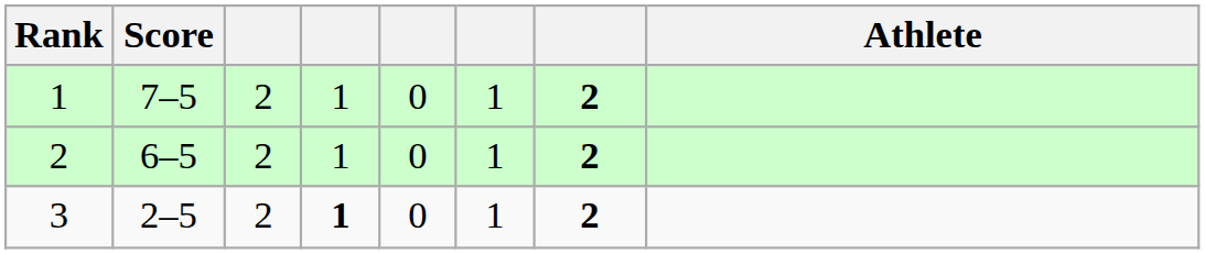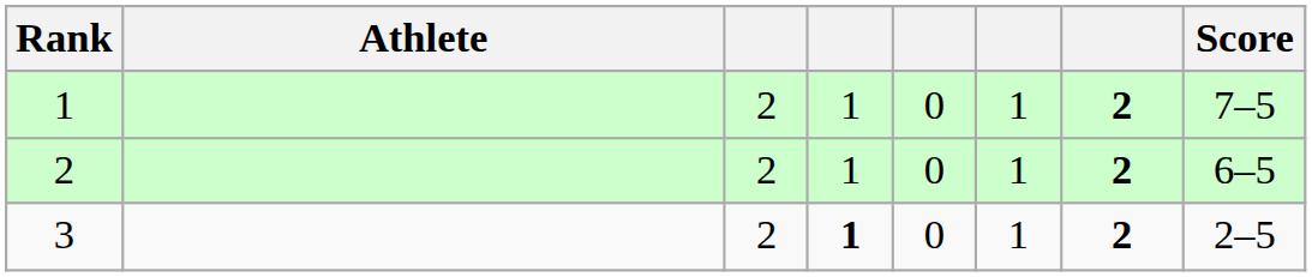columns swapped: Athlete <-> Score
